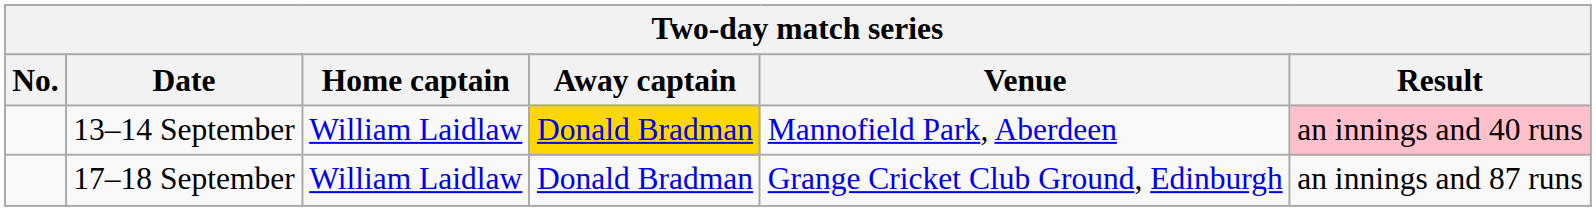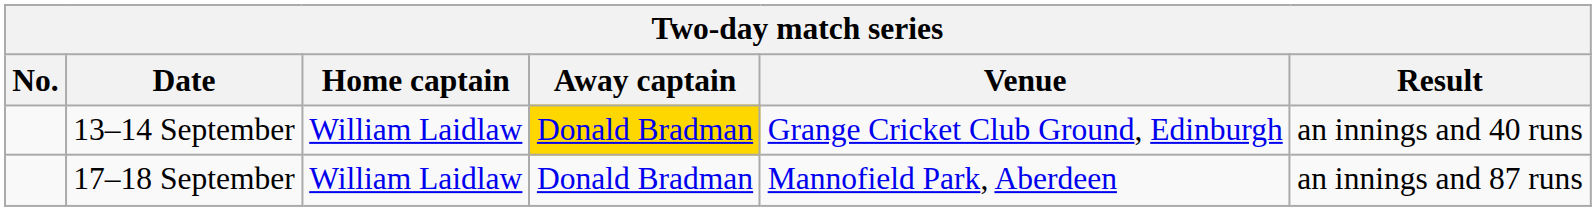13–14 September | Venue: Mannofield Park, Aberdeen -> Grange Cricket Club Ground, Edinburgh
13–14 September | Result: pink background -> no background
17–18 September | Venue: Grange Cricket Club Ground, Edinburgh -> Mannofield Park, Aberdeen
